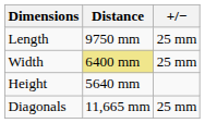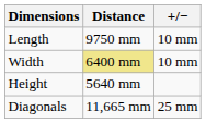Length | +/−: 25 mm -> 10 mm
Width | +/−: 25 mm -> 10 mm
